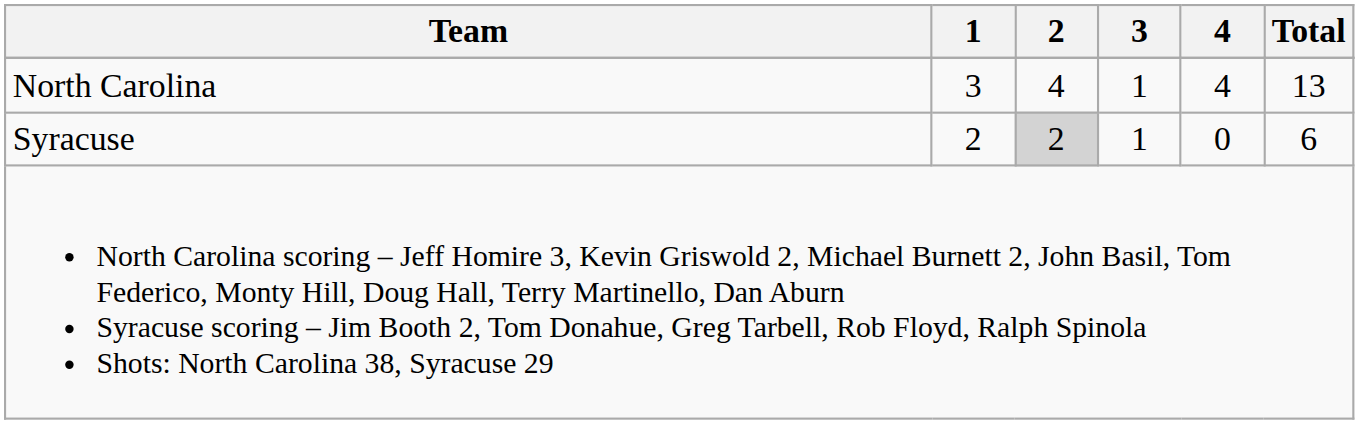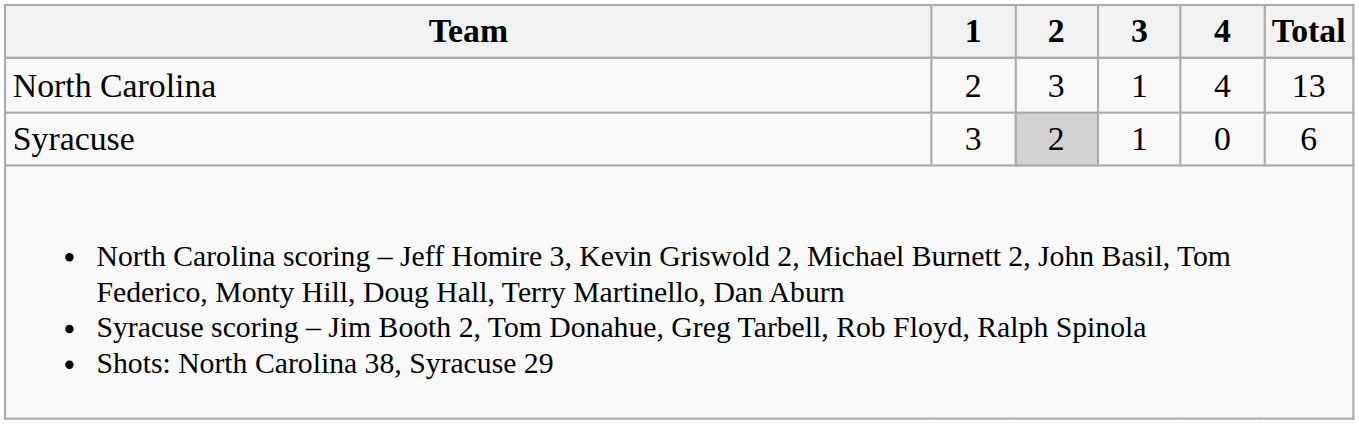North Carolina | 1: 3 -> 2
North Carolina | 2: 4 -> 3
Syracuse | 1: 2 -> 3
